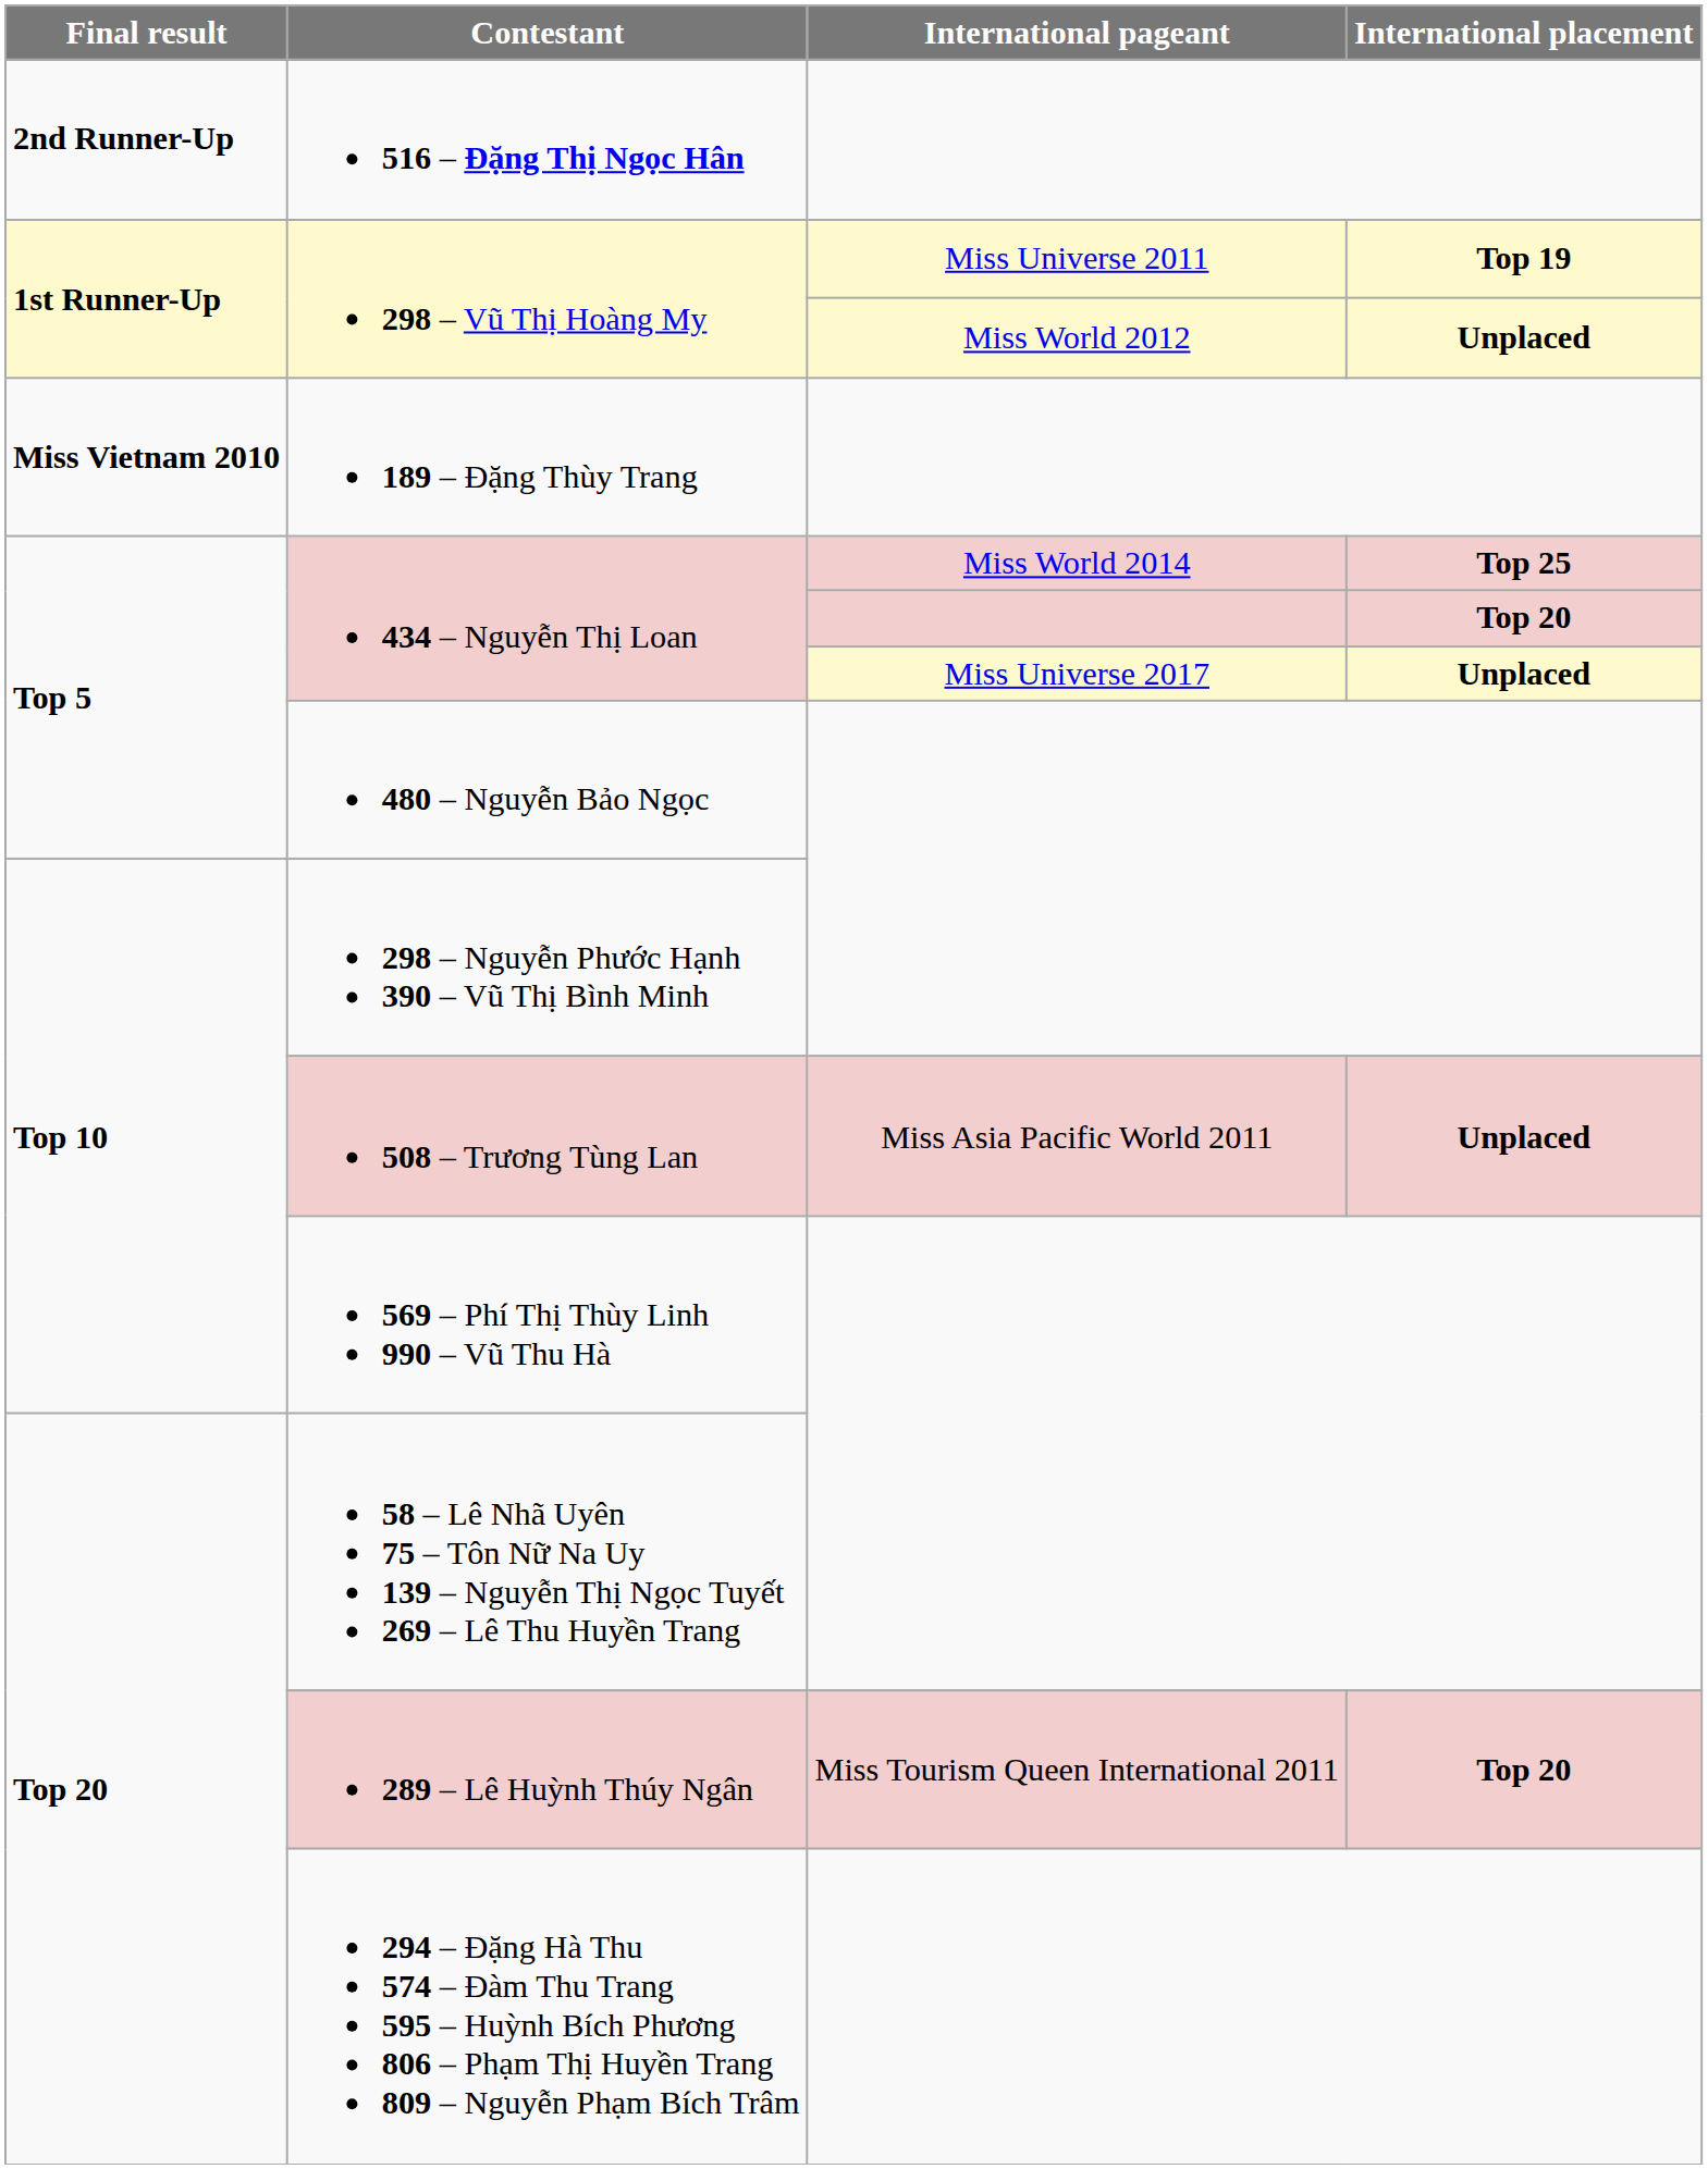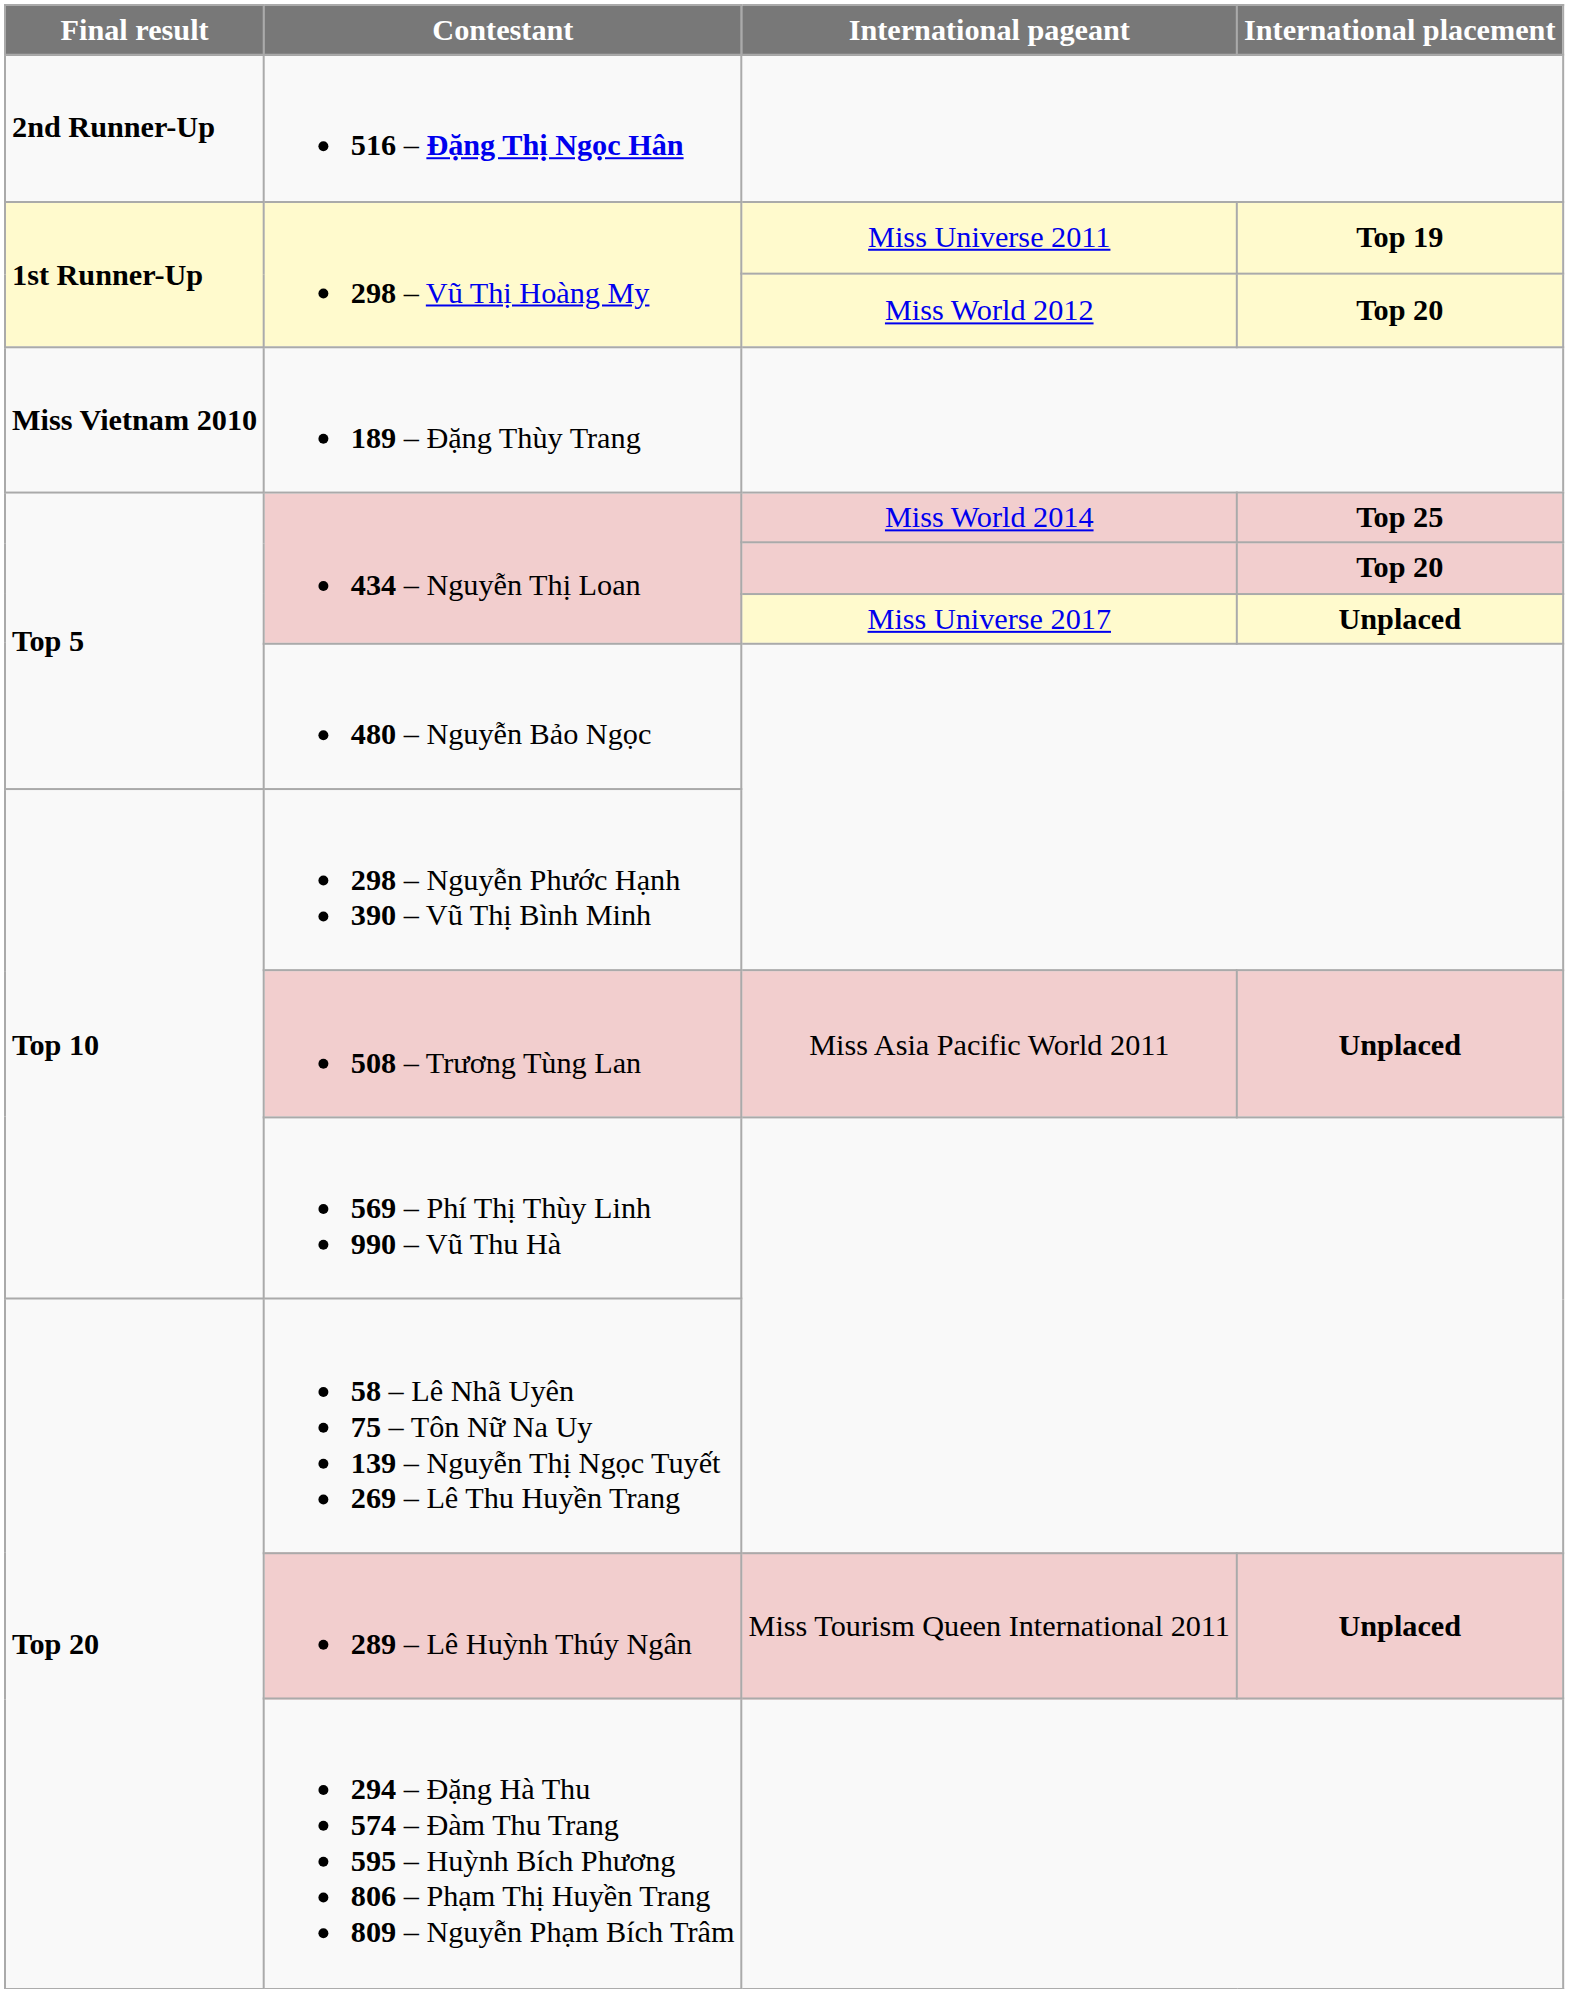298 – Vũ Thị Hoàng My / Miss World 2012 | International placement: Unplaced -> Top 20
289 – Lê Huỳnh Thúy Ngân | International placement: Top 20 -> Unplaced
